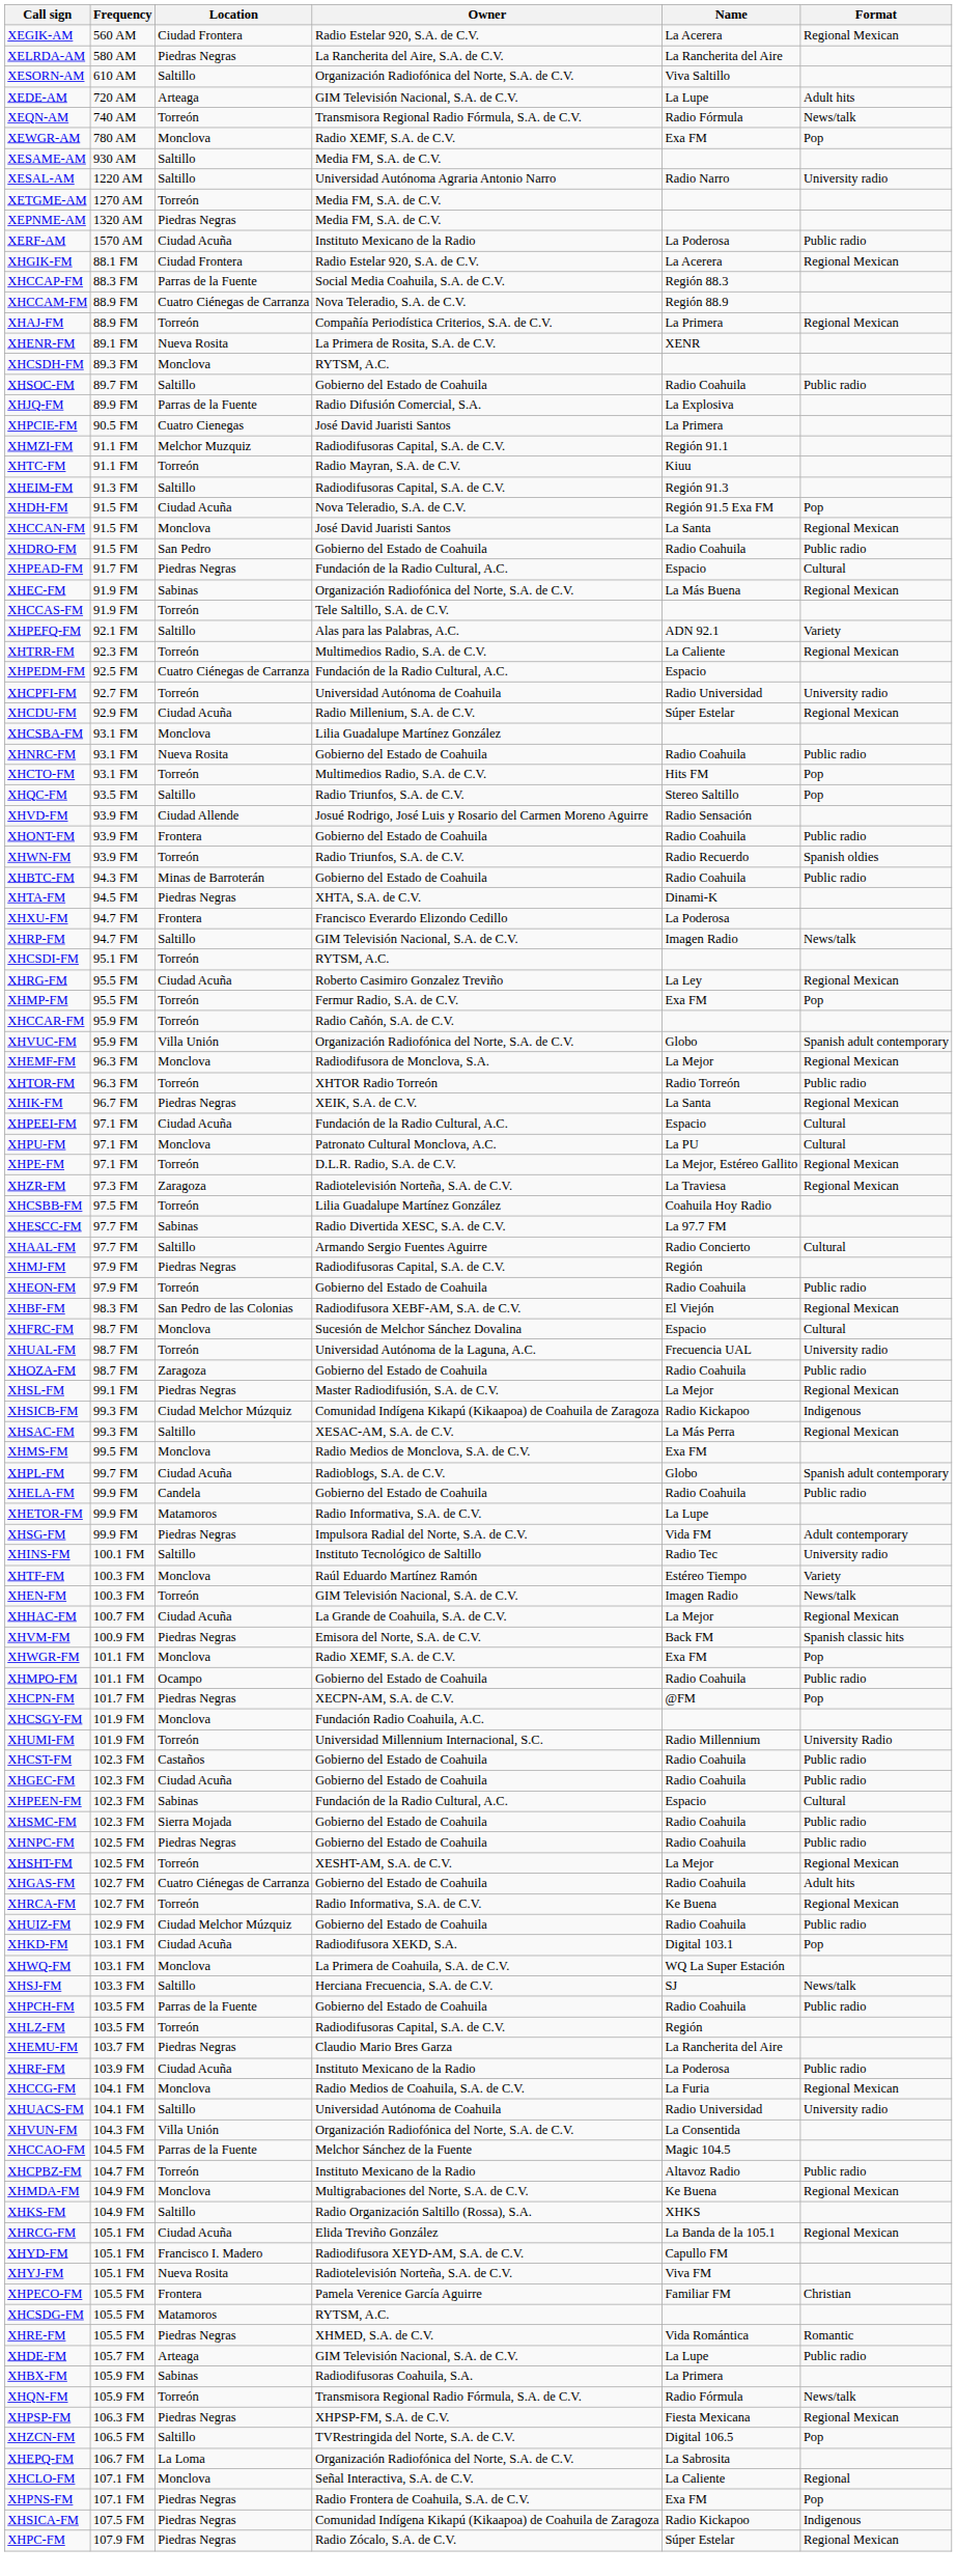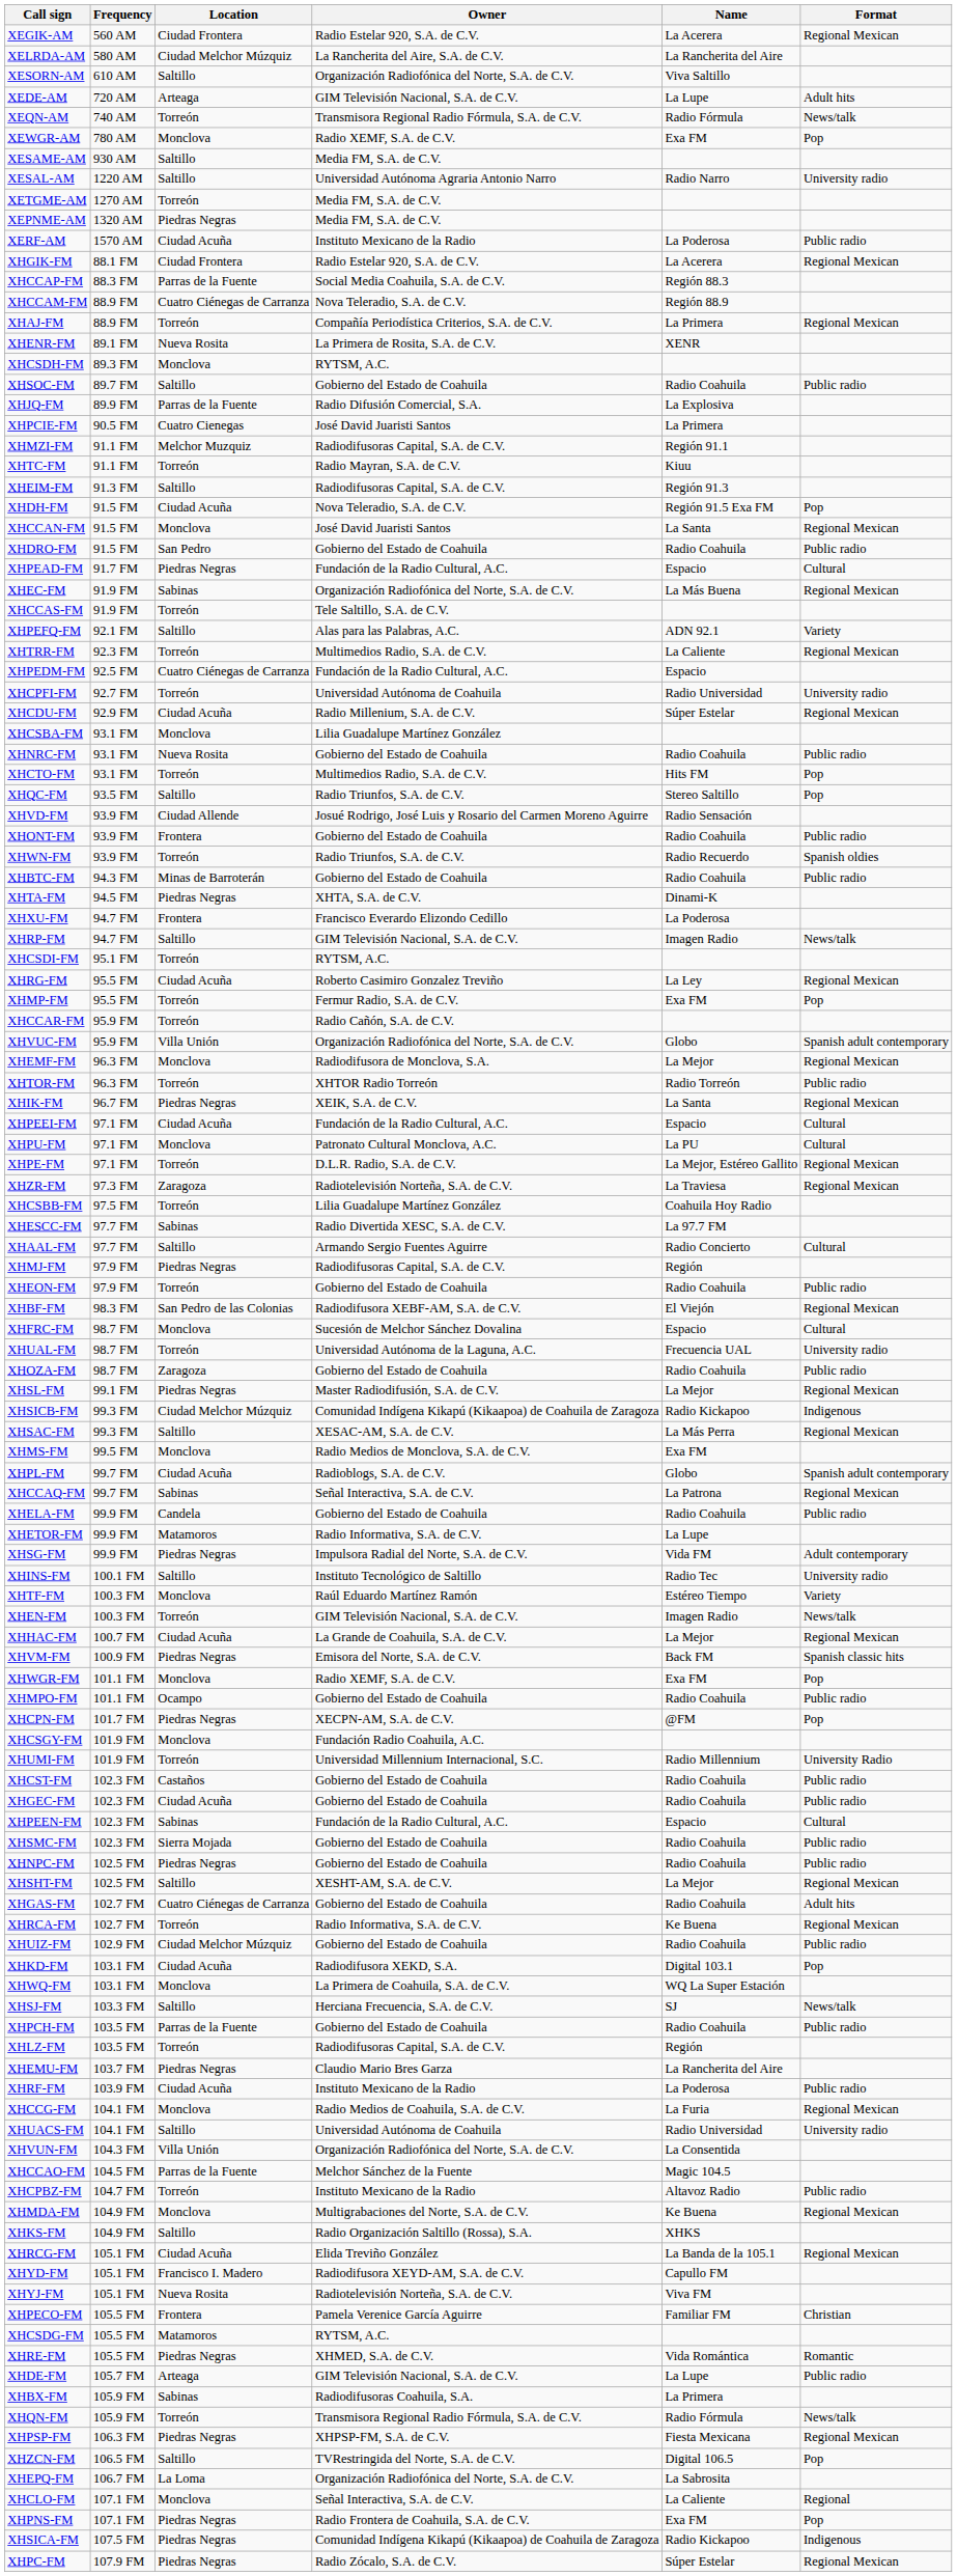XELRDA-AM | Location: Piedras Negras -> Ciudad Melchor Múzquiz
+ row: XHCCAQ-FM | 99.7 FM | Sabinas | Señal Interactiva, S.A. de C.V. | La Patrona | Regional Mexican
XHSHT-FM | Location: Torreón -> Saltillo
